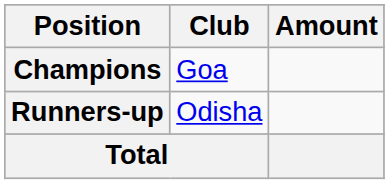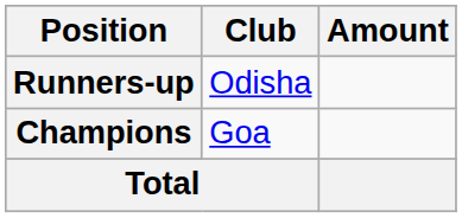rows swapped: Champions <-> Runners-up
